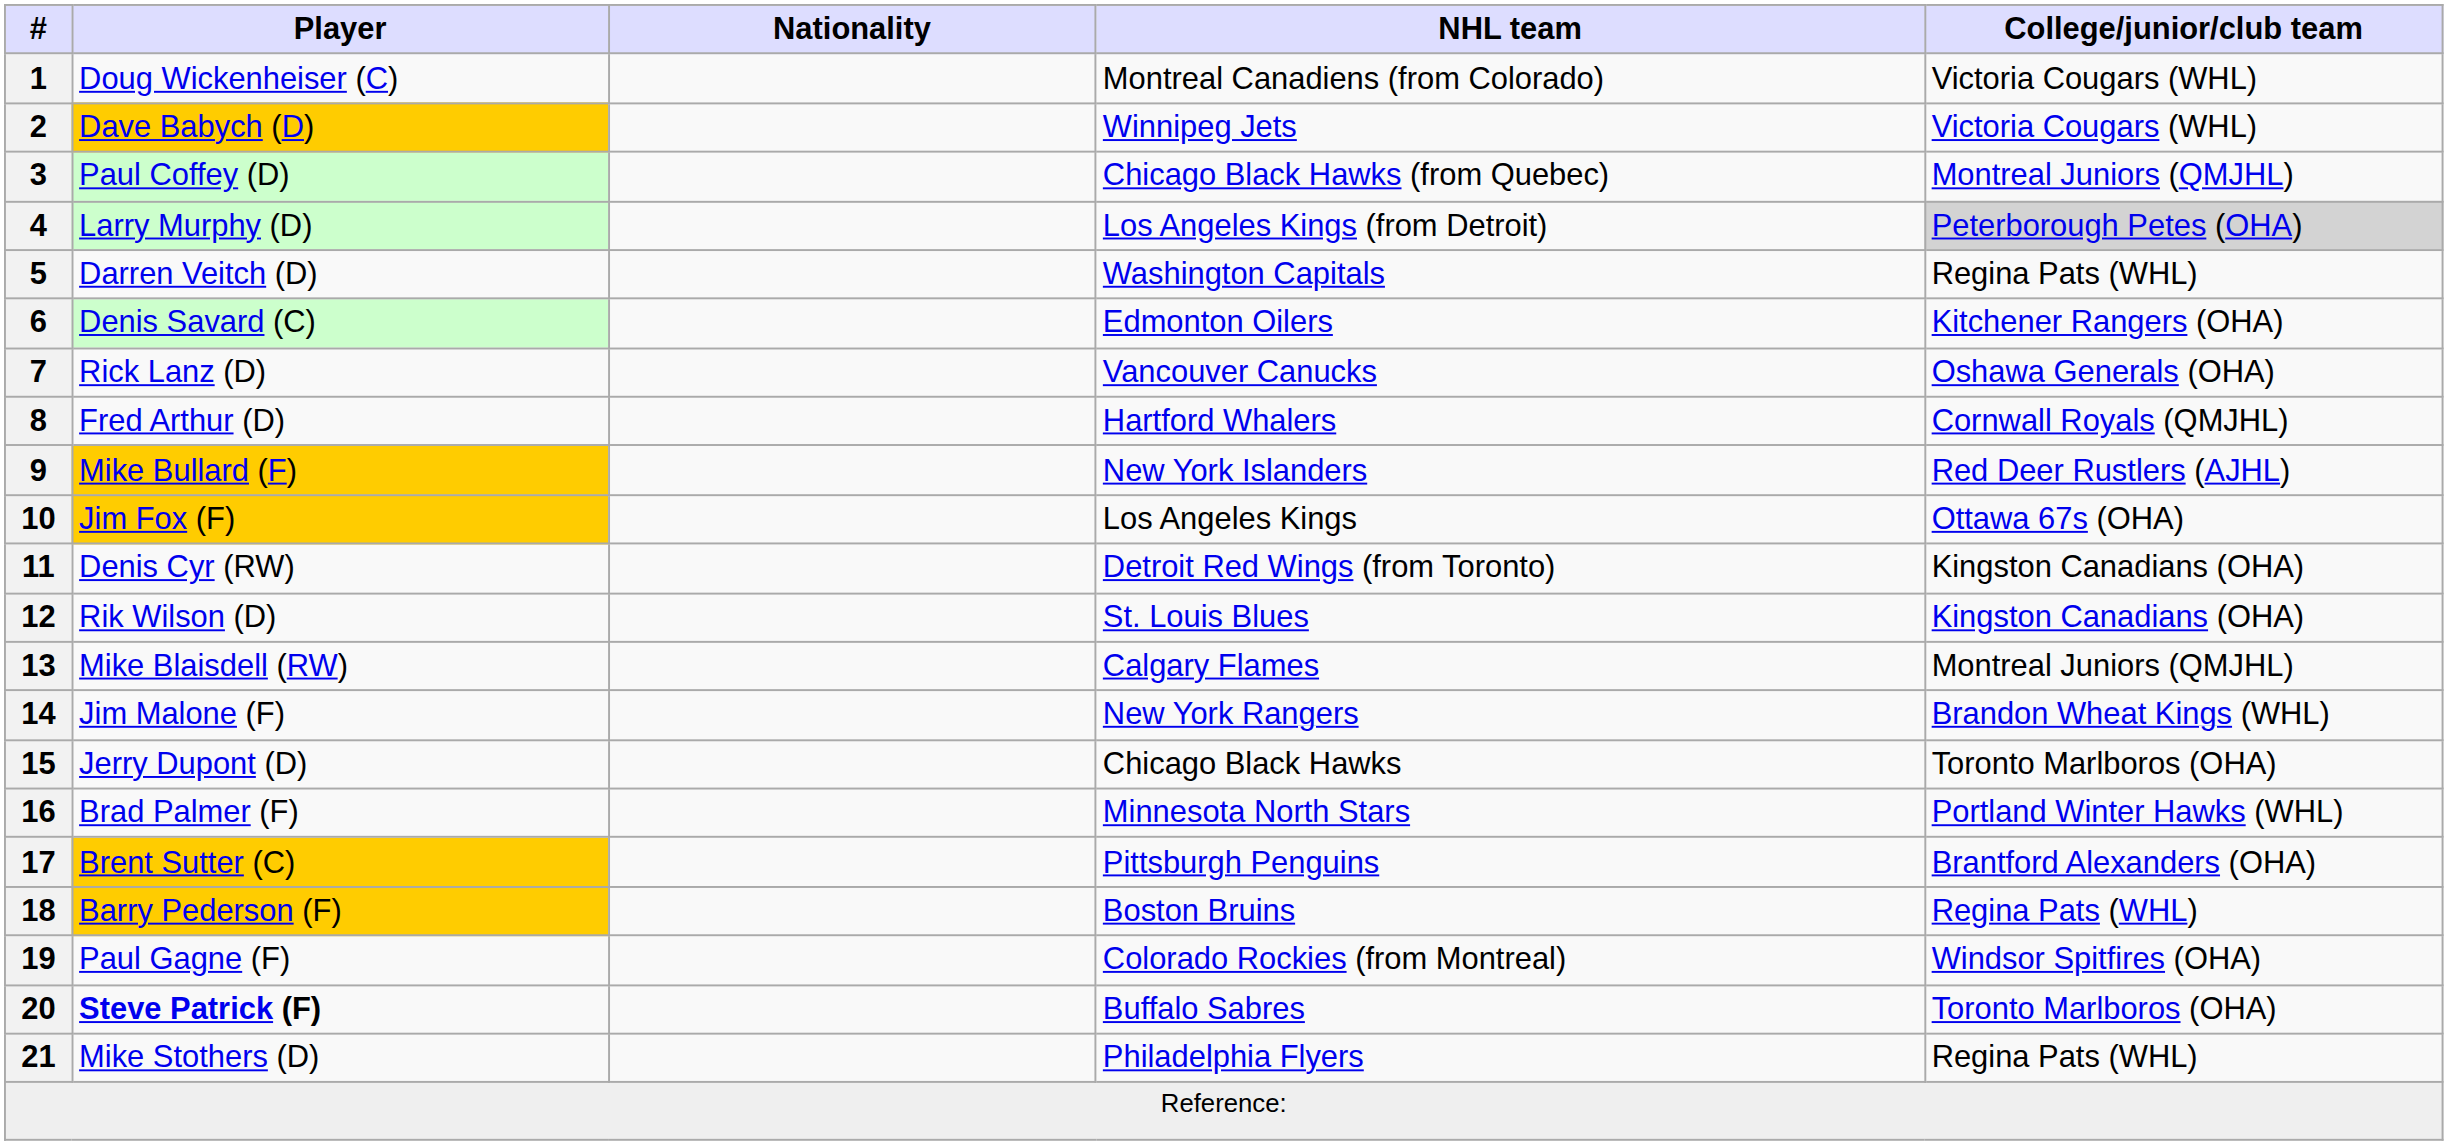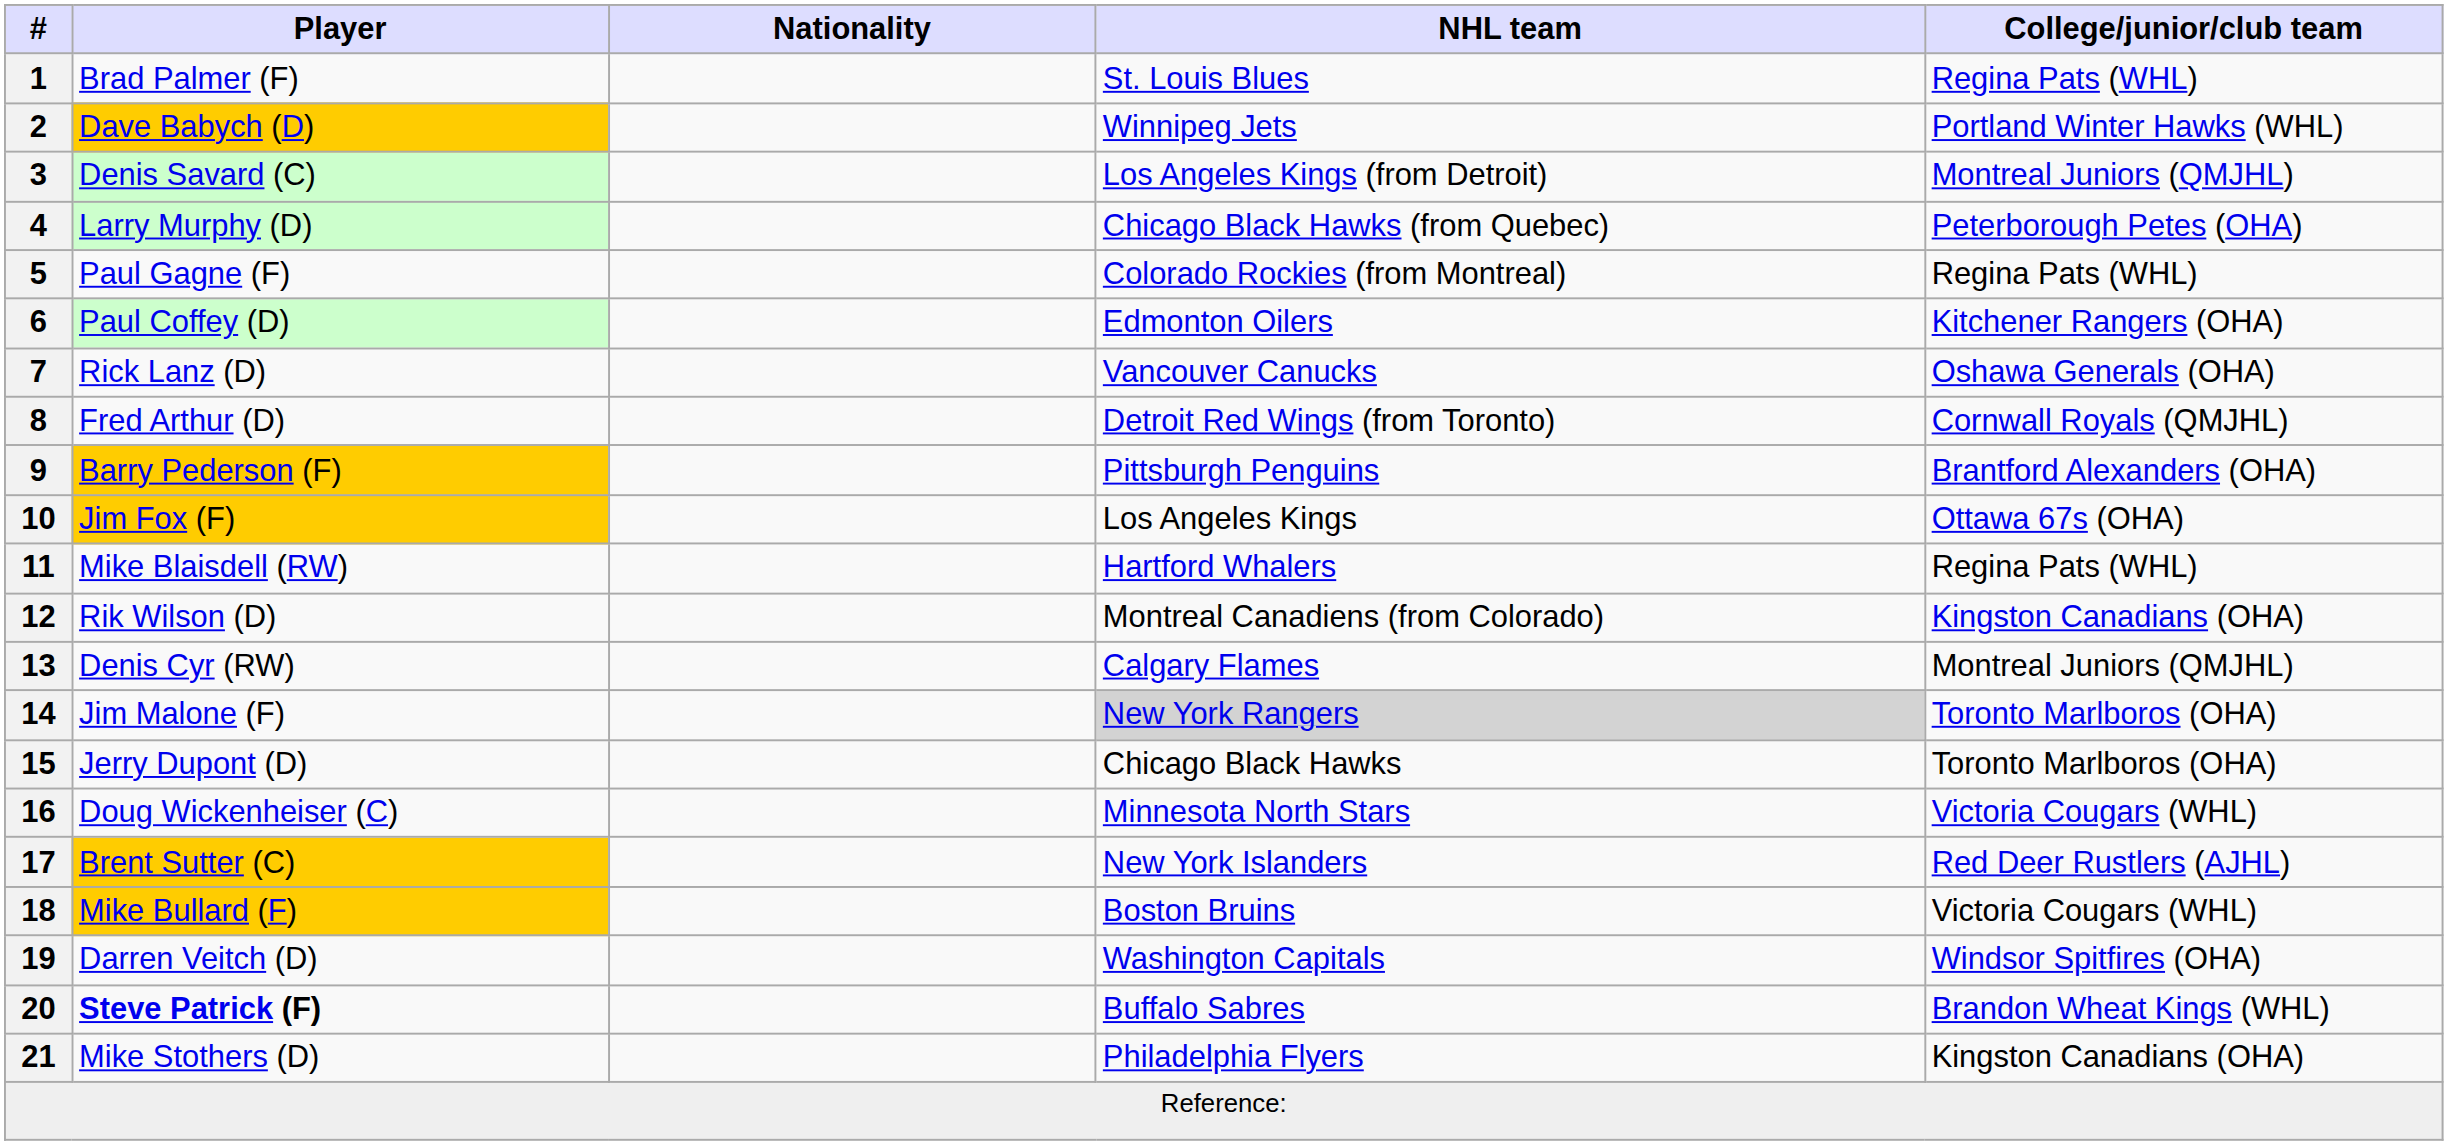1 | Player: Doug Wickenheiser (C) -> Brad Palmer (F)
1 | NHL team: Montreal Canadiens (from Colorado) -> St. Louis Blues
1 | College/junior/club team: Victoria Cougars (WHL) -> Regina Pats (WHL)
2 | College/junior/club team: Victoria Cougars (WHL) -> Portland Winter Hawks (WHL)
3 | Player: Paul Coffey (D) -> Denis Savard (C)
3 | NHL team: Chicago Black Hawks (from Quebec) -> Los Angeles Kings (from Detroit)
4 | NHL team: Los Angeles Kings (from Detroit) -> Chicago Black Hawks (from Quebec)
4 | College/junior/club team: lightgrey background -> no background
5 | Player: Darren Veitch (D) -> Paul Gagne (F)
5 | NHL team: Washington Capitals -> Colorado Rockies (from Montreal)
6 | Player: Denis Savard (C) -> Paul Coffey (D)
8 | NHL team: Hartford Whalers -> Detroit Red Wings (from Toronto)
9 | Player: Mike Bullard (F) -> Barry Pederson (F)
9 | NHL team: New York Islanders -> Pittsburgh Penguins
9 | College/junior/club team: Red Deer Rustlers (AJHL) -> Brantford Alexanders (OHA)
11 | Player: Denis Cyr (RW) -> Mike Blaisdell (RW)
11 | NHL team: Detroit Red Wings (from Toronto) -> Hartford Whalers
11 | College/junior/club team: Kingston Canadians (OHA) -> Regina Pats (WHL)
12 | NHL team: St. Louis Blues -> Montreal Canadiens (from Colorado)
13 | Player: Mike Blaisdell (RW) -> Denis Cyr (RW)
14 | NHL team: no background -> lightgrey background
14 | College/junior/club team: Brandon Wheat Kings (WHL) -> Toronto Marlboros (OHA)
16 | Player: Brad Palmer (F) -> Doug Wickenheiser (C)
16 | College/junior/club team: Portland Winter Hawks (WHL) -> Victoria Cougars (WHL)
17 | NHL team: Pittsburgh Penguins -> New York Islanders
17 | College/junior/club team: Brantford Alexanders (OHA) -> Red Deer Rustlers (AJHL)
18 | Player: Barry Pederson (F) -> Mike Bullard (F)
18 | College/junior/club team: Regina Pats (WHL) -> Victoria Cougars (WHL)
19 | Player: Paul Gagne (F) -> Darren Veitch (D)
19 | NHL team: Colorado Rockies (from Montreal) -> Washington Capitals
20 | College/junior/club team: Toronto Marlboros (OHA) -> Brandon Wheat Kings (WHL)
21 | College/junior/club team: Regina Pats (WHL) -> Kingston Canadians (OHA)
